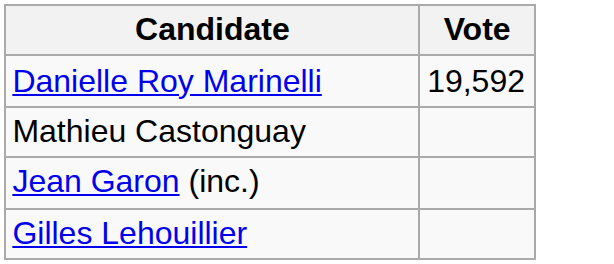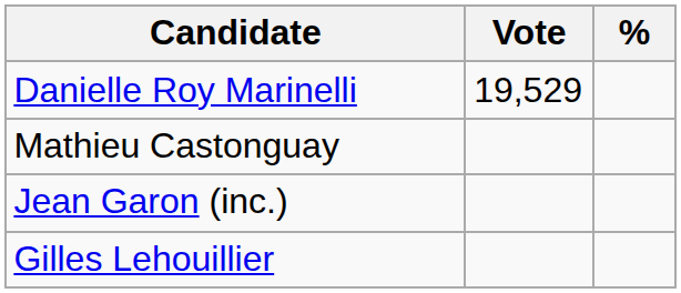+ column: %
Danielle Roy Marinelli | Vote: 19,592 -> 19,529
